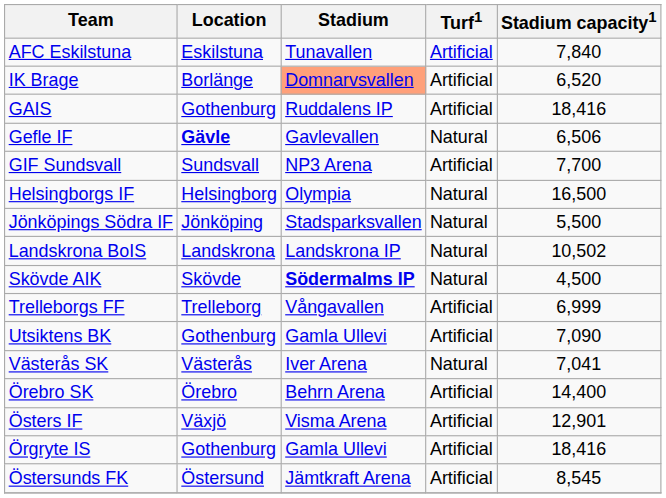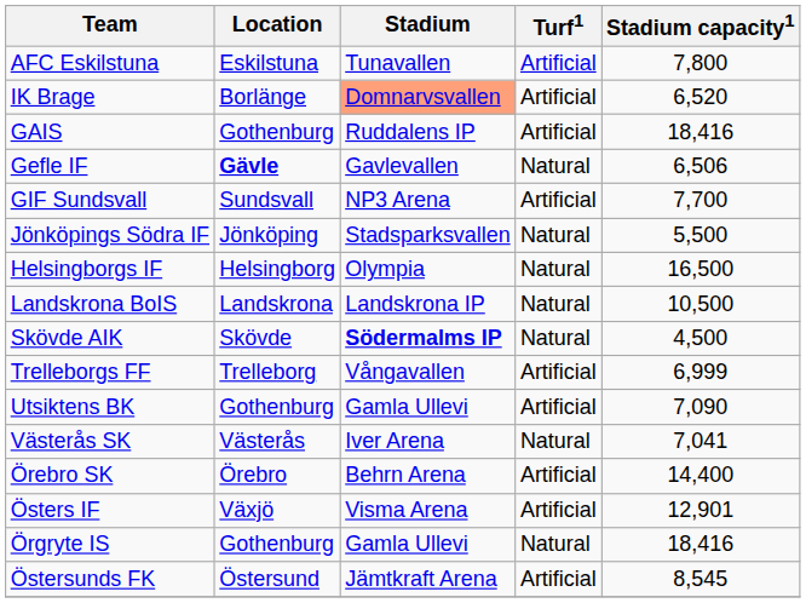AFC Eskilstuna | Stadium capacity1: 7,840 -> 7,800
rows swapped: Helsingborgs IF <-> Jönköpings Södra IF
Landskrona BoIS | Stadium capacity1: 10,502 -> 10,500
Örgryte IS | Turf1: Artificial -> Natural
